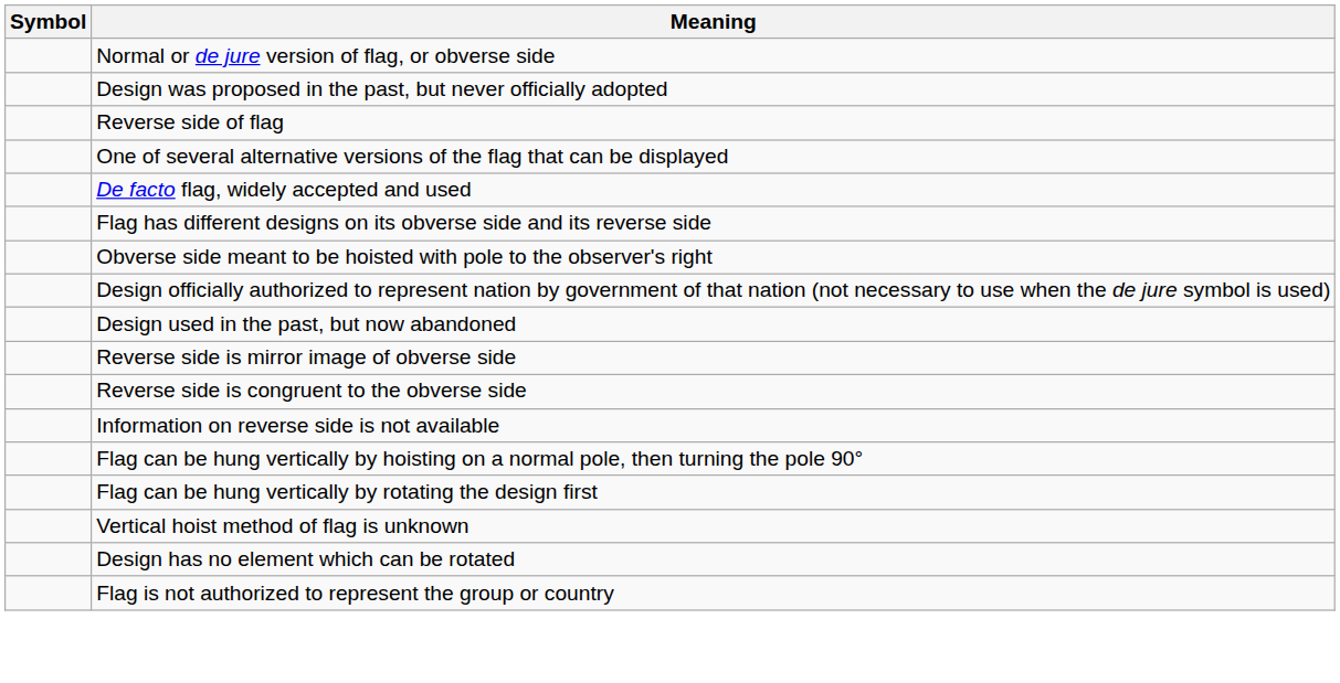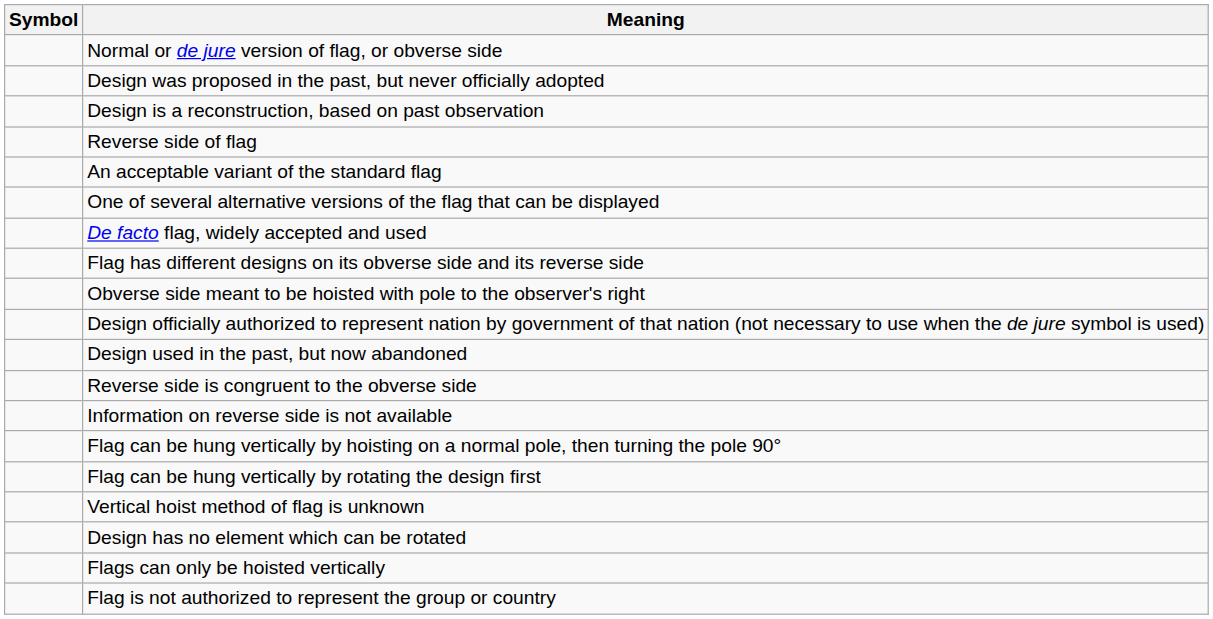+ row: Design is a reconstruction, based on past observation
+ row: An acceptable variant of the standard flag
- row: Reverse side is mirror image of obverse side
+ row: Flags can only be hoisted vertically
